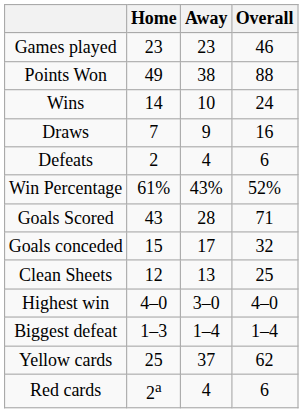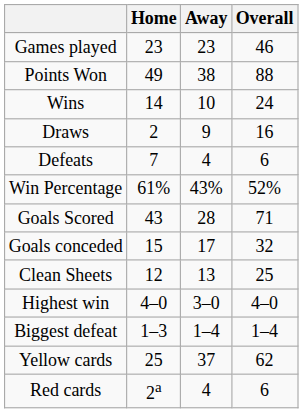Draws | Home: 7 -> 2
Defeats | Home: 2 -> 7
